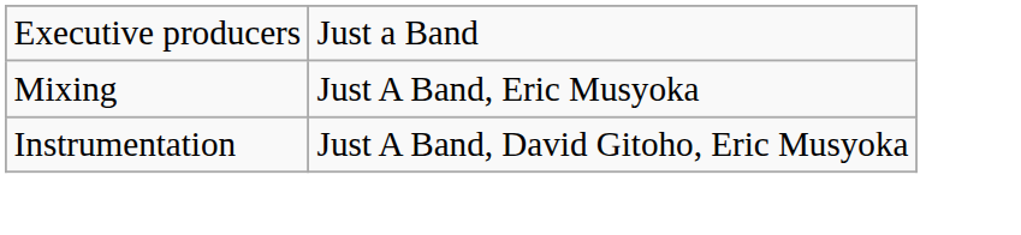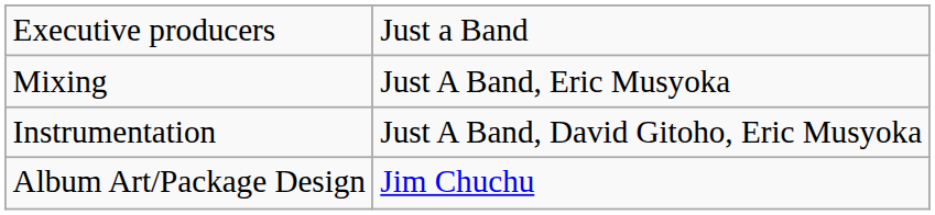+ row: Album Art/Package Design | Jim Chuchu
